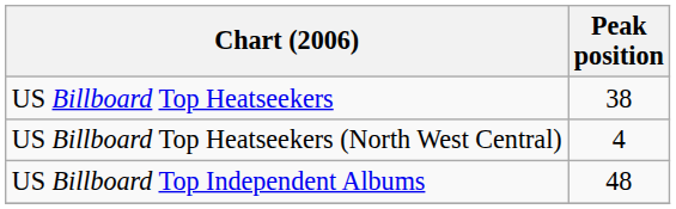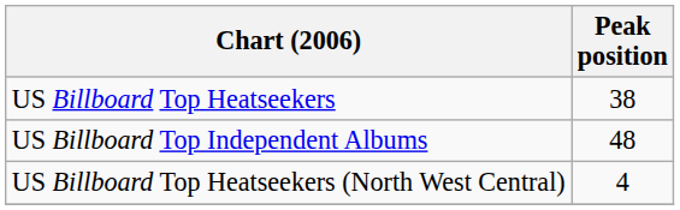rows swapped: US Billboard Top Heatseekers (North West Central) <-> US Billboard Top Independent Albums
